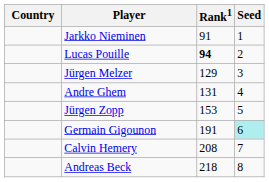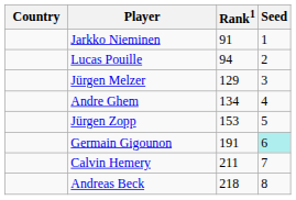Lucas Pouille | Rank1: bold -> normal
Andre Ghem | Rank1: 131 -> 134
Calvin Hemery | Rank1: 208 -> 211
